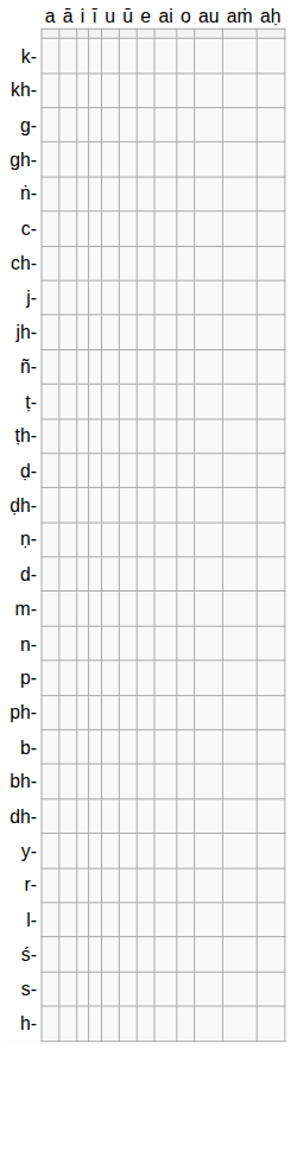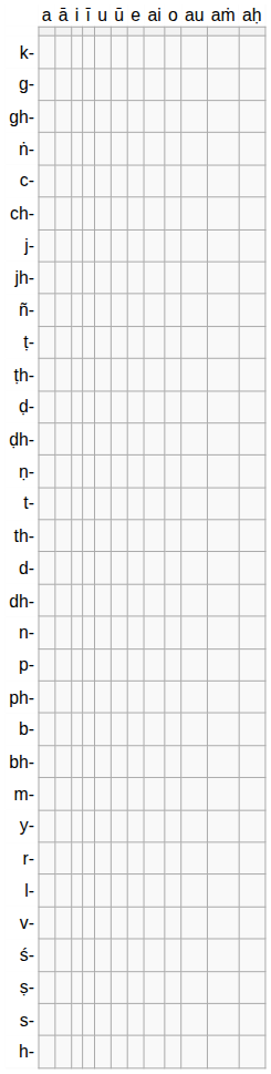- row: kh-
+ row: t-
+ row: th-
rows swapped: dh- <-> m-
+ row: v-
+ row: ṣ-
